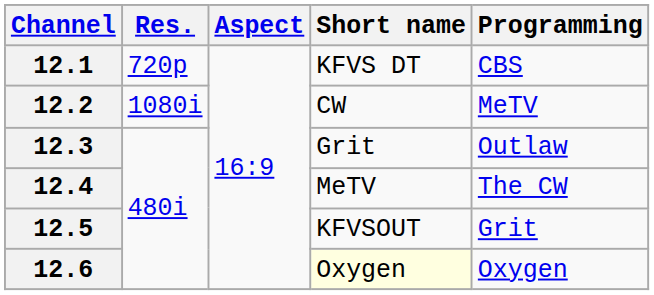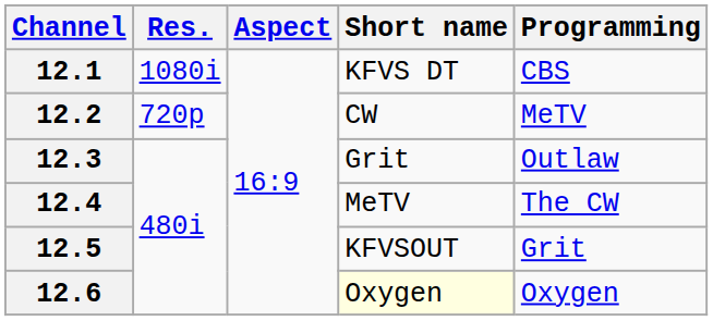12.1 | Res.: 720p -> 1080i
12.2 | Res.: 1080i -> 720p
